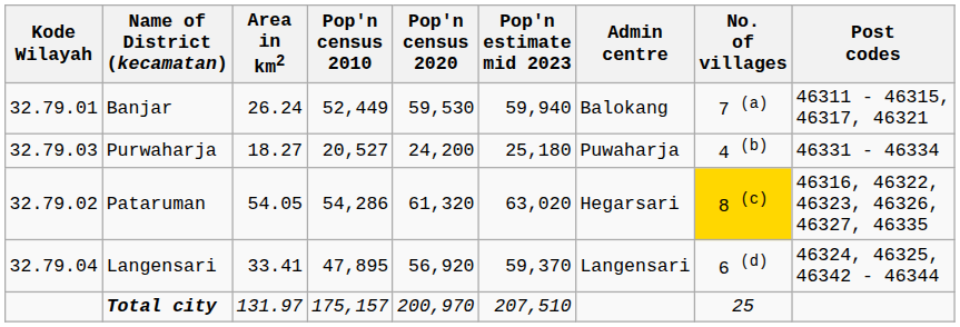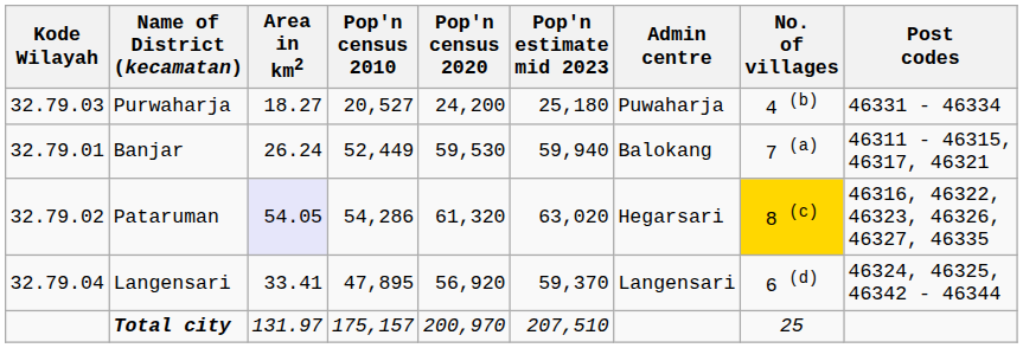rows swapped: Banjar <-> Purwaharja
Pataruman | Area in km2: no background -> lavender background
